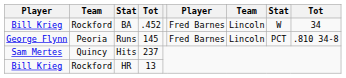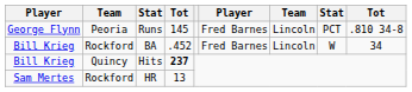rows swapped: BA <-> Runs
Hits | column 1: Sam Mertes -> Bill Krieg
Hits | column 4: normal -> bold
HR | column 1: Bill Krieg -> Sam Mertes
